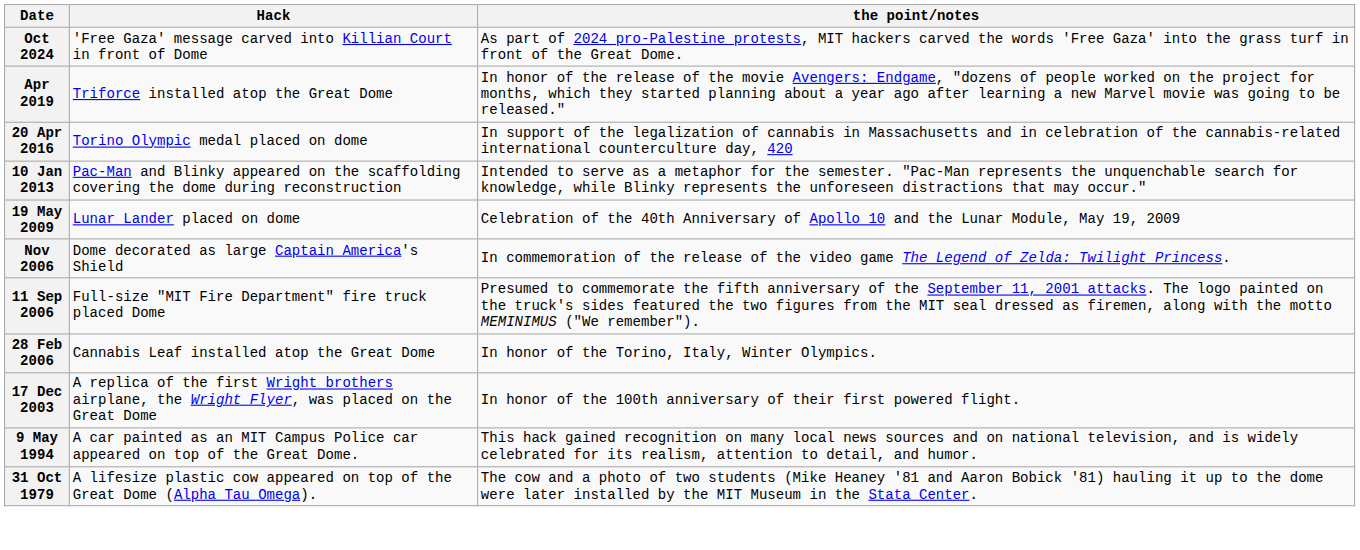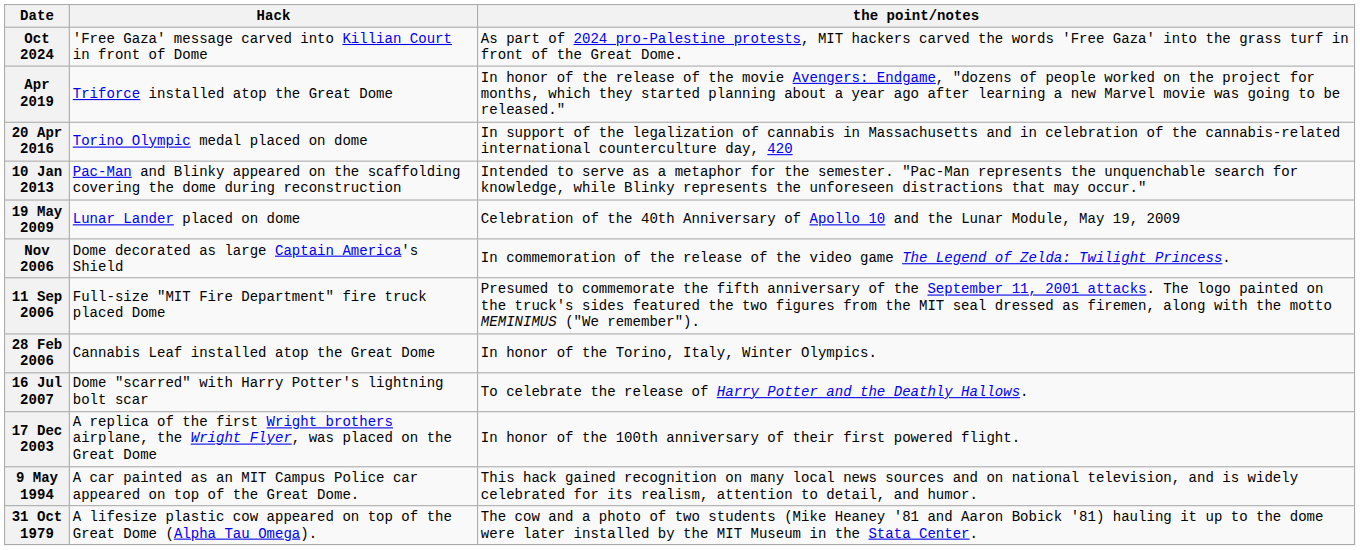+ row: 16 Jul 2007 | Dome "scarred" with Harry Potter's lightning bolt scar | To celebrate the release of Harry Potter and the Deathly Hallows.
